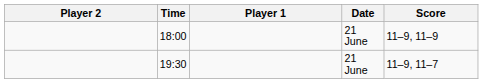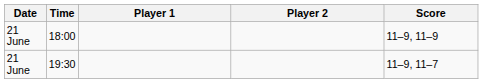columns swapped: Date <-> Player 2
